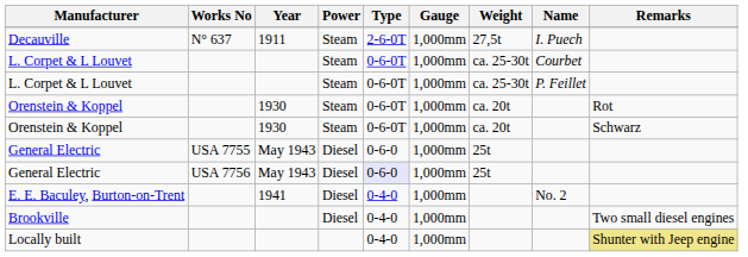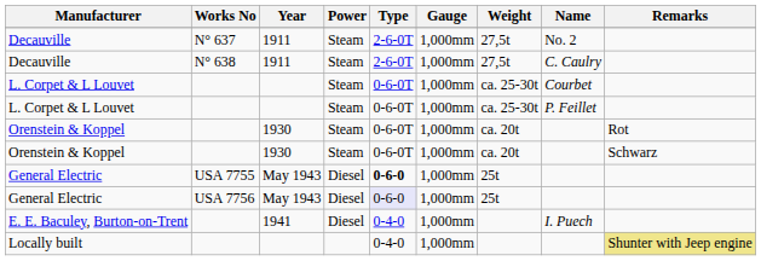Decauville / N° 637 | Name: I. Puech -> No. 2
+ row: Decauville | N° 638 | 1911 | Steam | 2-6-0T | 1,000mm | 27,5t | C. Caulry
General Electric / USA 7755 | Type: normal -> bold
E. E. Baculey, Burton-on-Trent | Name: No. 2 -> I. Puech
- row: Brookville | Diesel | 0-4-0 | 1,000mm | Two small diesel engines
